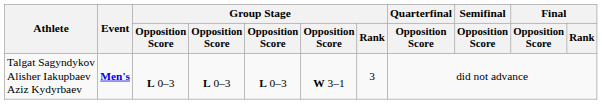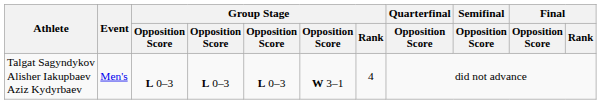Talgat Sagyndykov Alisher Iakupbaev Aziz Kydyrbaev | Event: bold -> normal
Talgat Sagyndykov Alisher Iakupbaev Aziz Kydyrbaev | Group Stage / Rank: 3 -> 4
